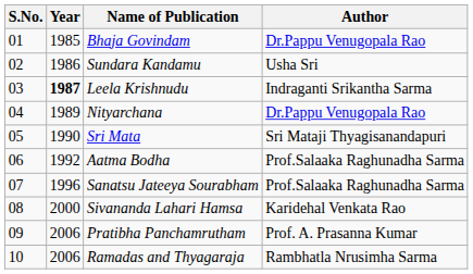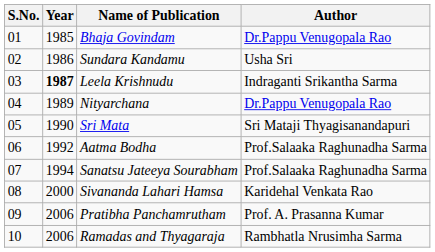Sanatsu Jateeya Sourabham | Year: 1996 -> 1994
